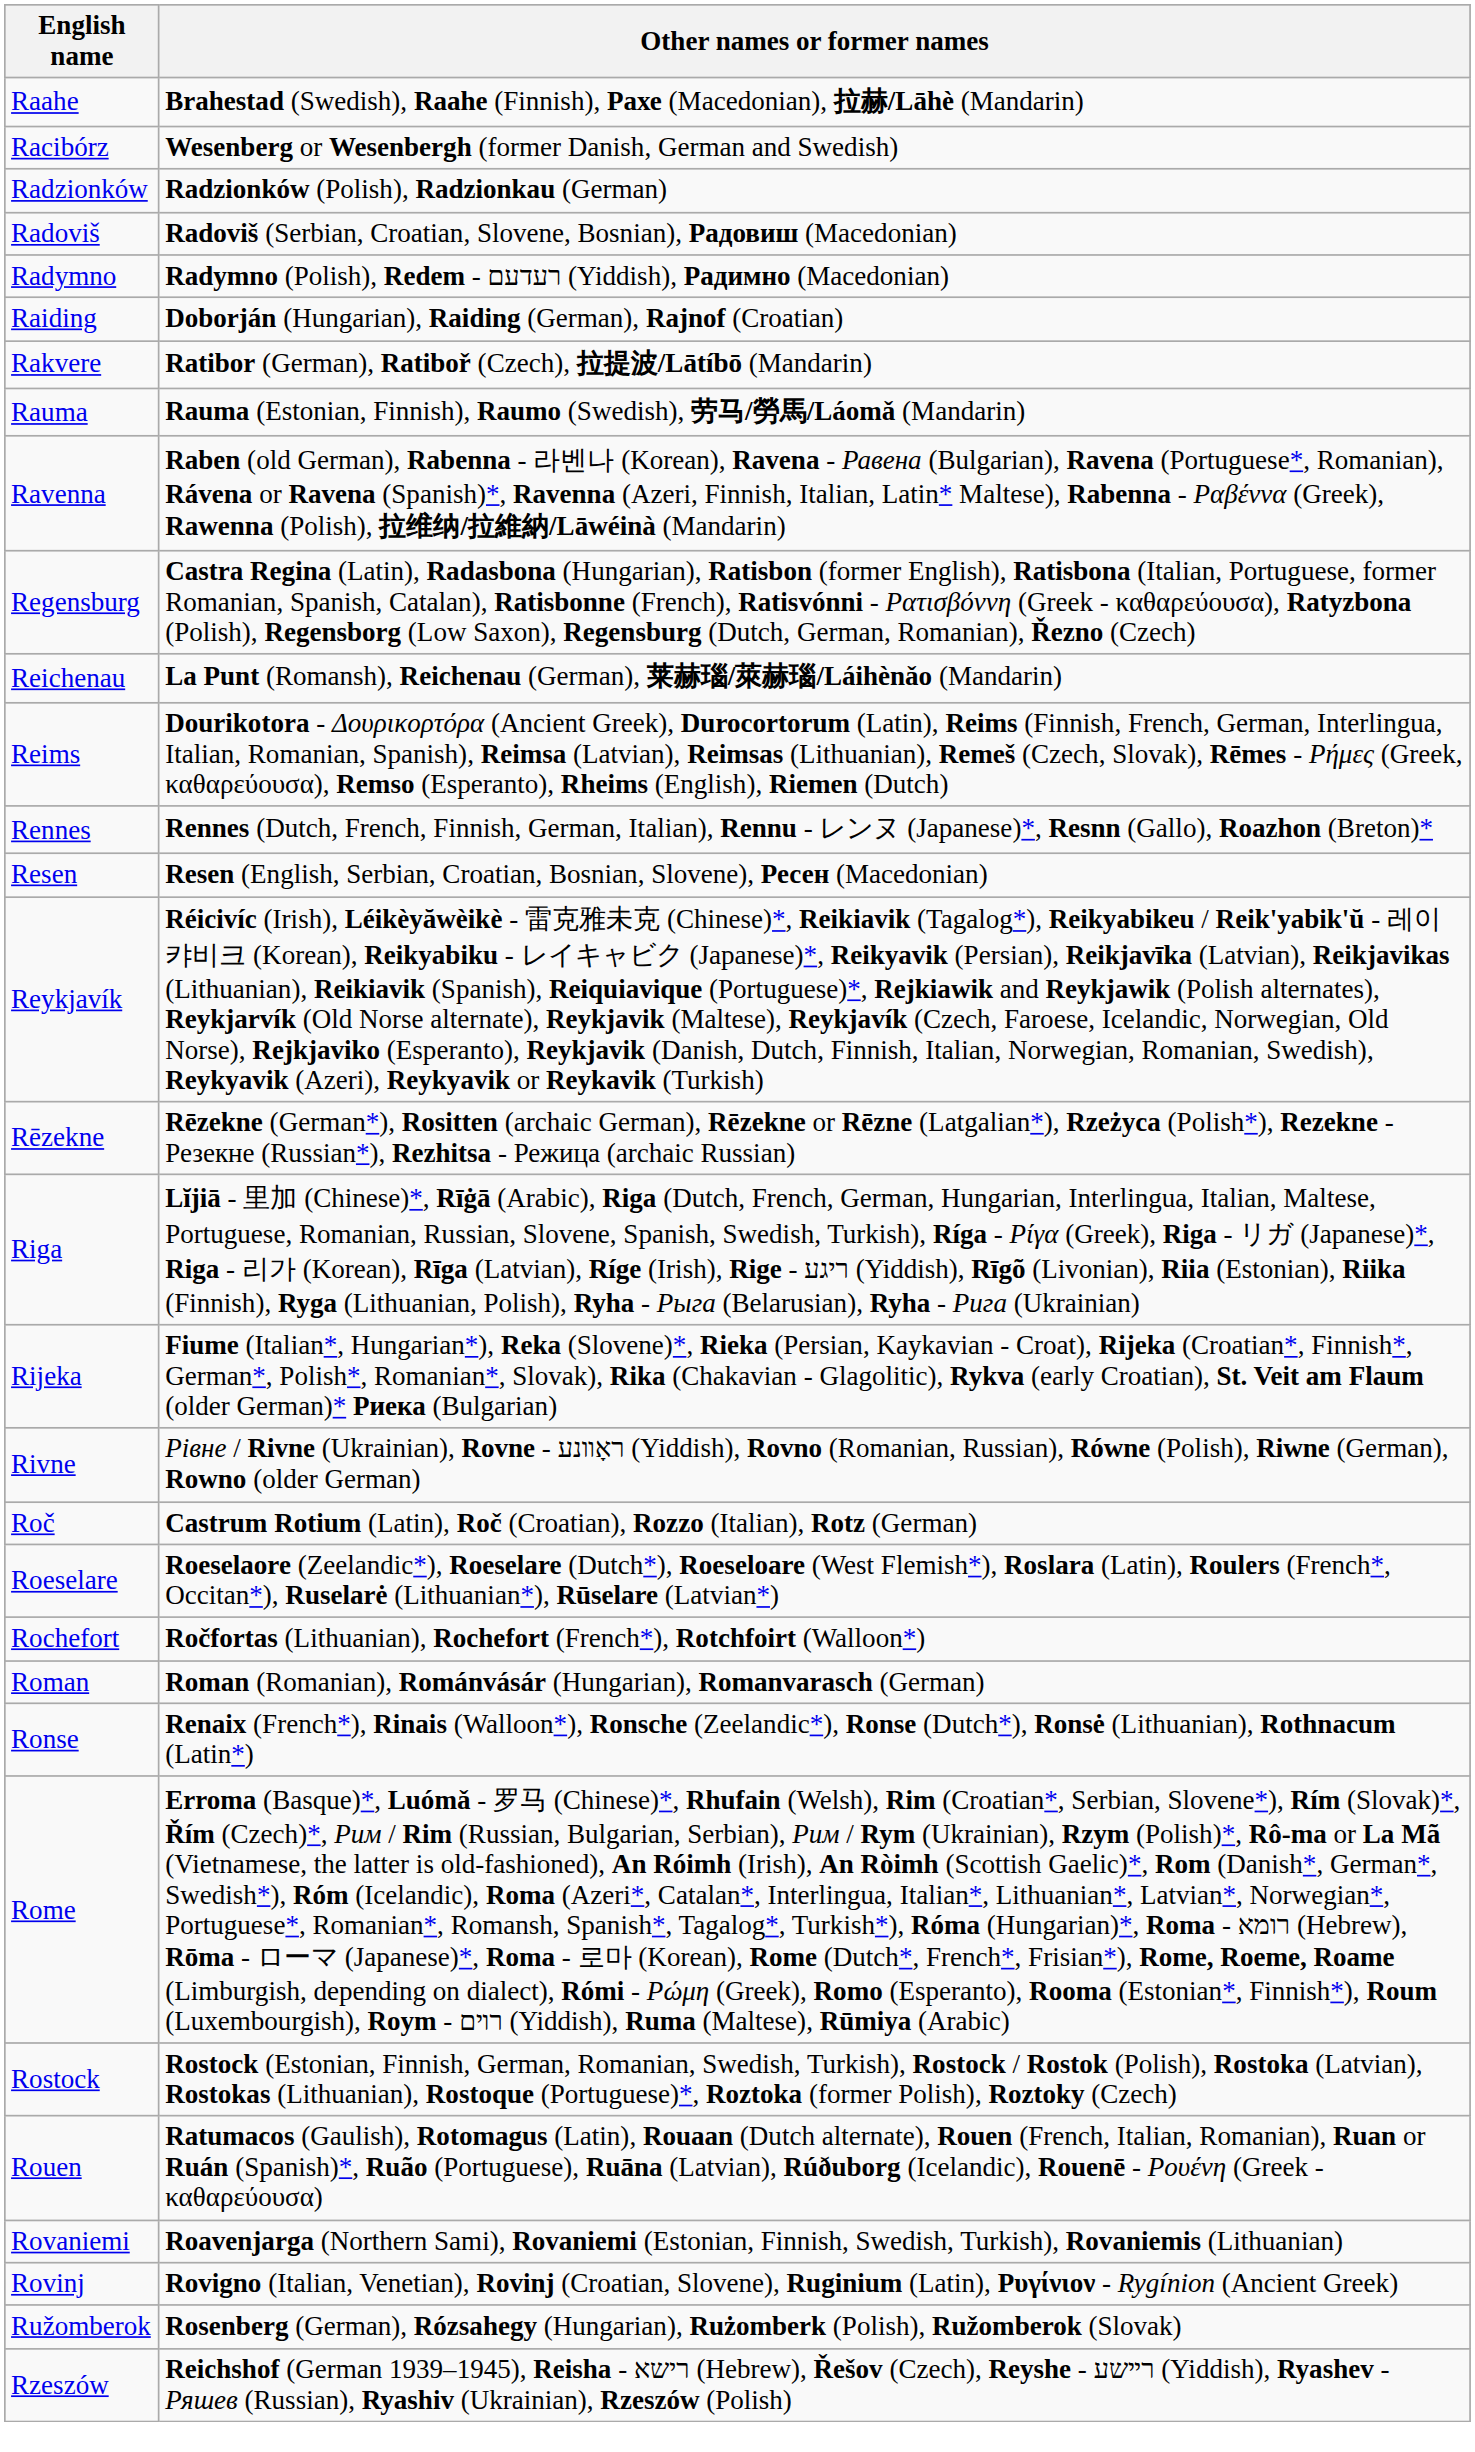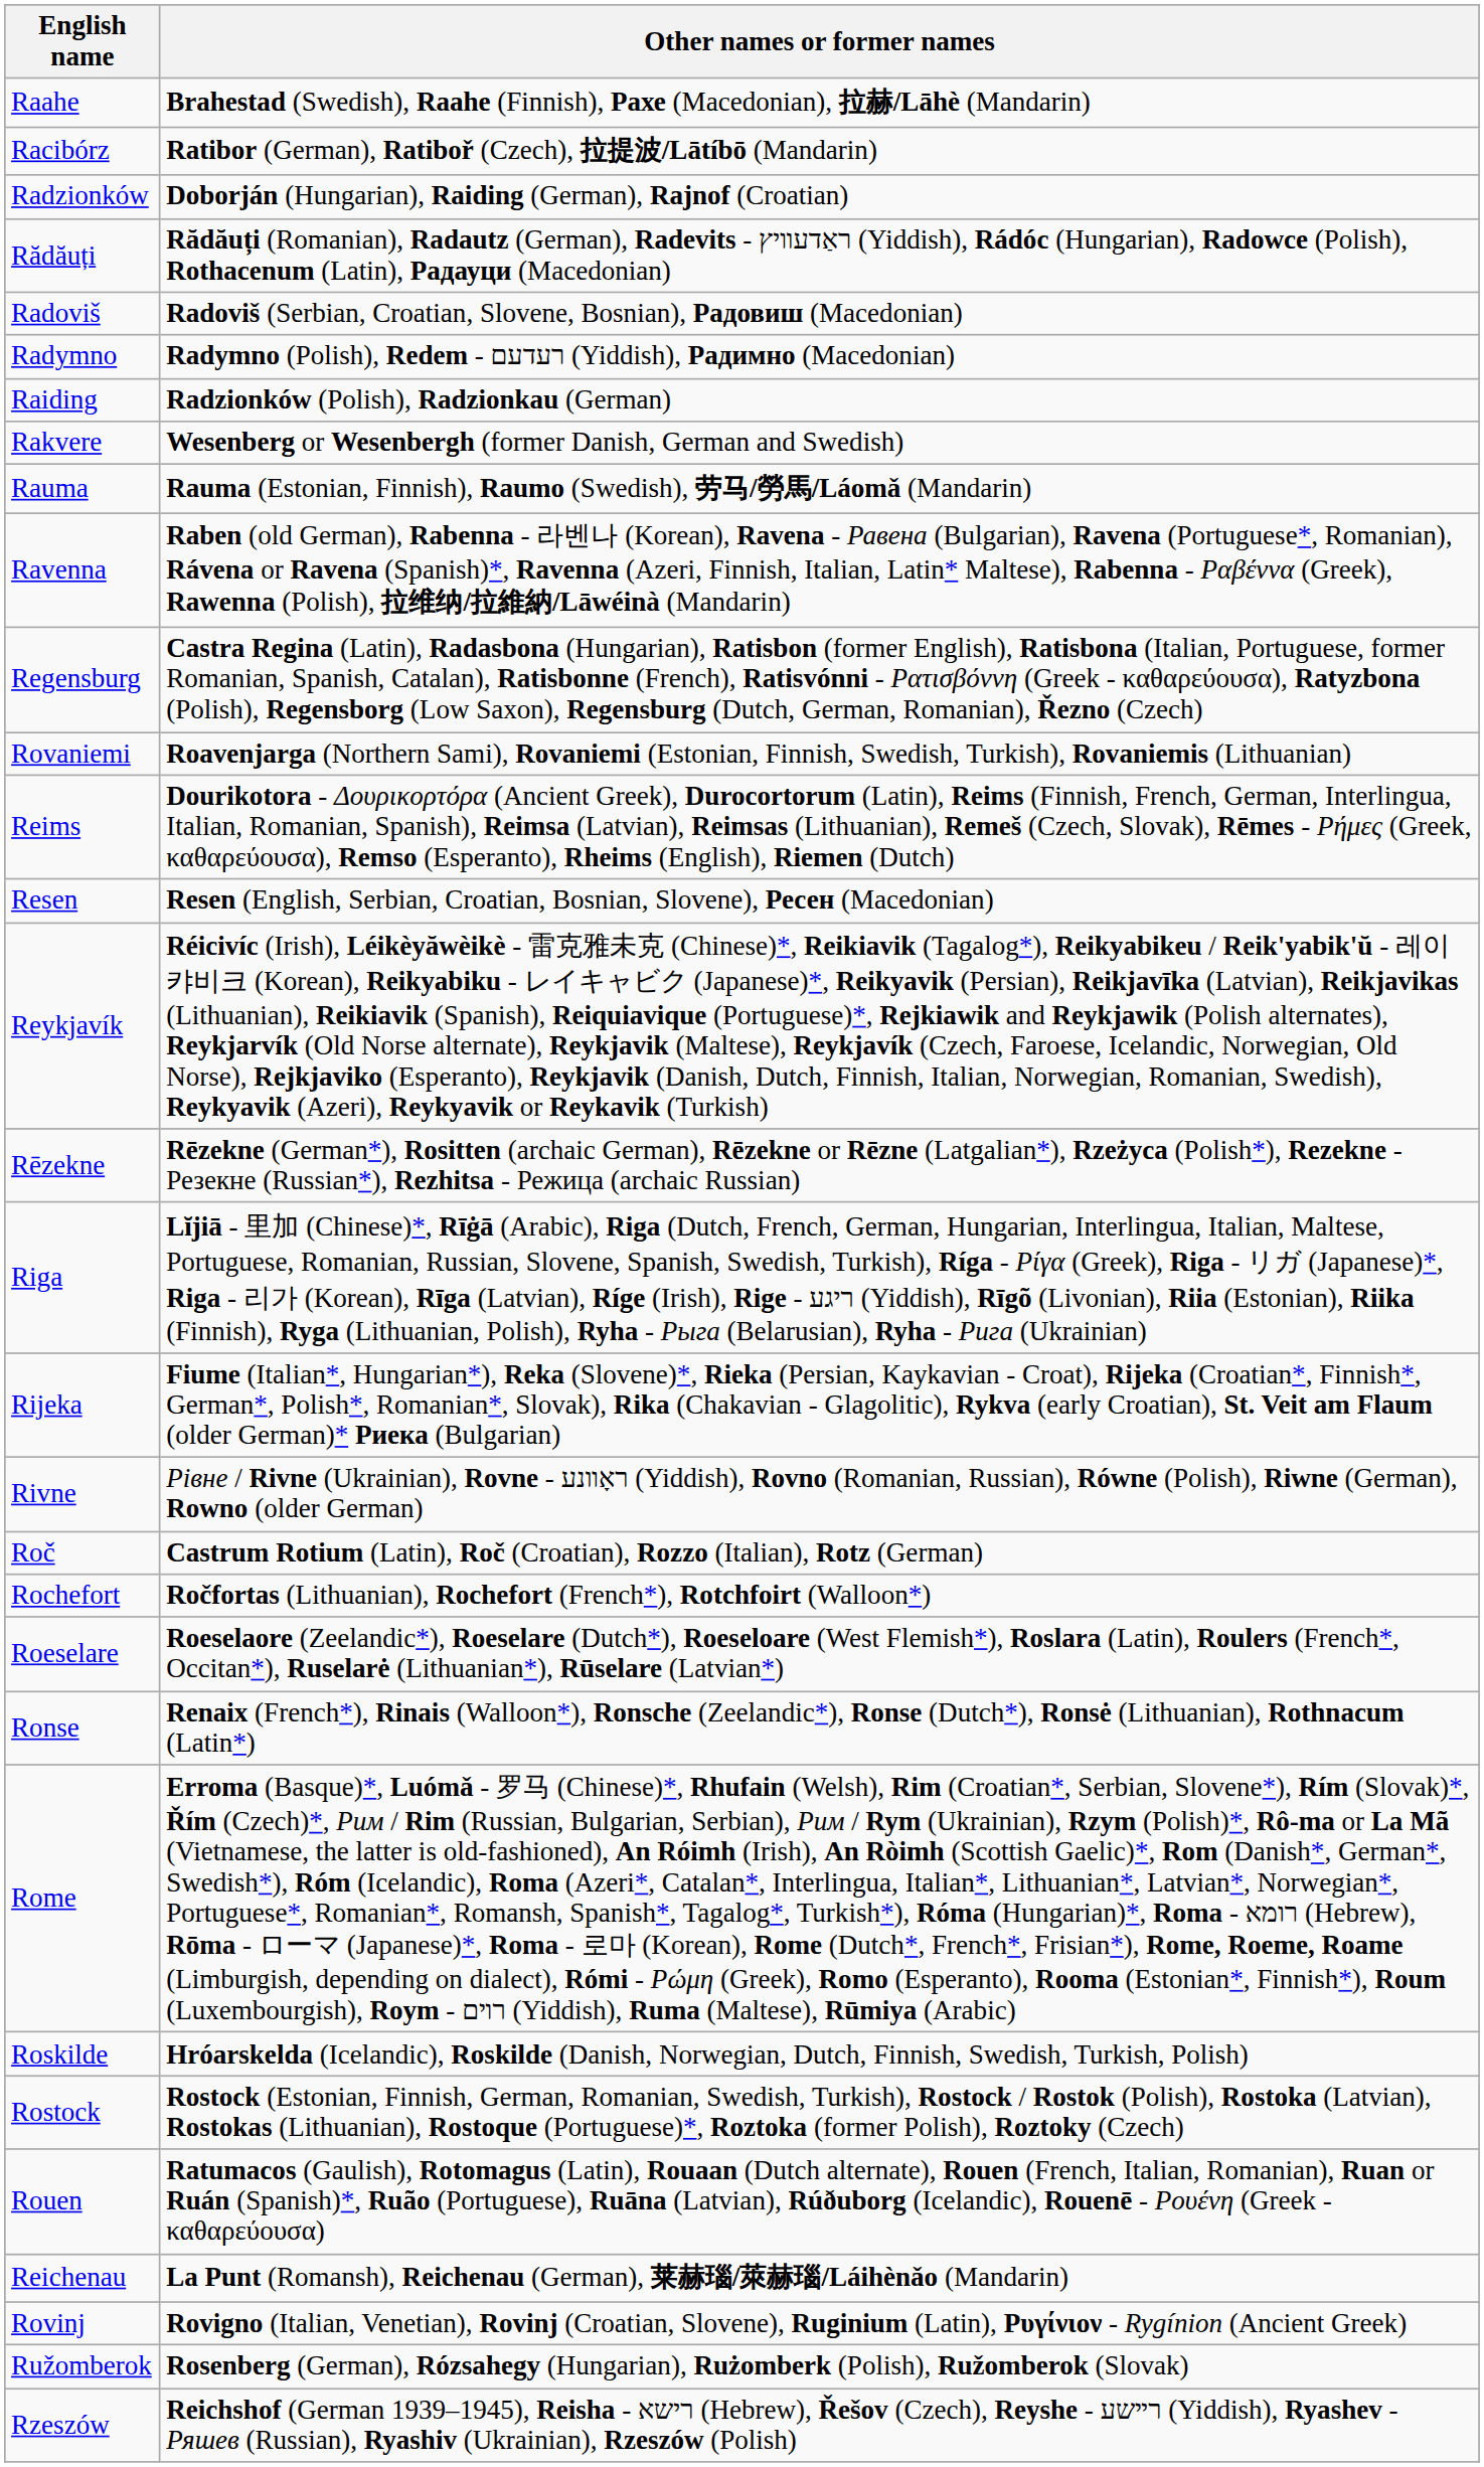Racibórz | Other names or former names: Wesenberg or Wesenbergh (former Danish, German and Swedish) -> Ratibor (German), Ratiboř (Czech), 拉提波/Lātíbō (Mandarin)
Radzionków | Other names or former names: Radzionków (Polish), Radzionkau (German) -> Doborján (Hungarian), Raiding (German), Rajnof (Croatian)
+ row: Rădăuți | Rădăuți (Romanian), Radautz (German), Radevits - ראַדעװיץ (Yiddish), Rádóc (Hungarian), Radowce (Polish), Rothacenum (Latin), Радауци (Macedonian)
Raiding | Other names or former names: Doborján (Hungarian), Raiding (German), Rajnof (Croatian) -> Radzionków (Polish), Radzionkau (German)
Rakvere | Other names or former names: Ratibor (German), Ratiboř (Czech), 拉提波/Lātíbō (Mandarin) -> Wesenberg or Wesenbergh (former Danish, German and Swedish)
rows swapped: Reichenau <-> Rovaniemi
- row: Rennes | Rennes (Dutch, French, Finnish, German, Italian), Rennu - レンヌ (Japanese)*, Resnn (Gallo), Roazhon (Breton)*
rows swapped: Rochefort <-> Roeselare
- row: Roman | Roman (Romanian), Románvásár (Hungarian), Romanvarasch (German)
+ row: Roskilde | Hróarskelda (Icelandic), Roskilde (Danish, Norwegian, Dutch, Finnish, Swedish, Turkish, Polish)
